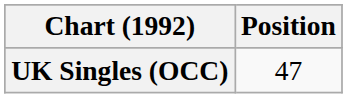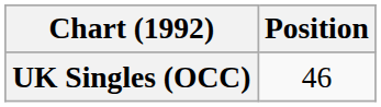UK Singles (OCC) | Position: 47 -> 46
